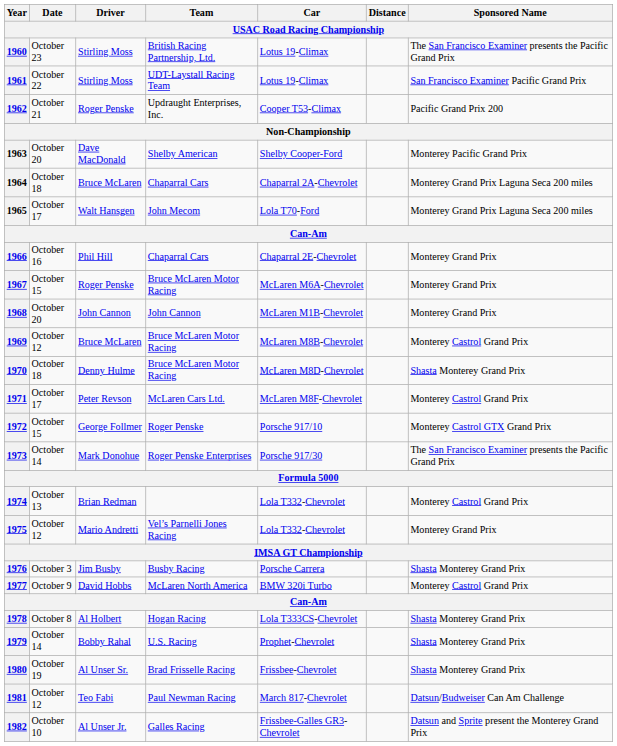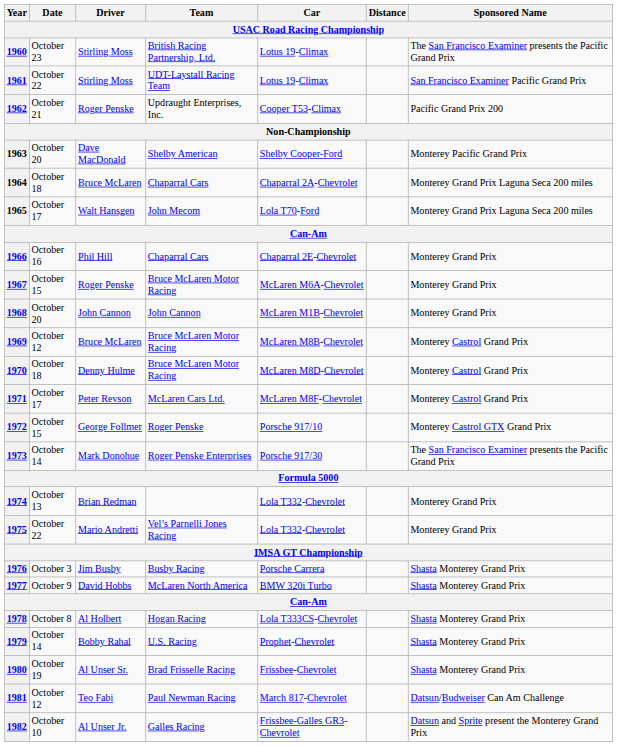1970 | Sponsored Name: Shasta Monterey Grand Prix -> Monterey Castrol Grand Prix
1974 | Sponsored Name: Monterey Castrol Grand Prix -> Monterey Grand Prix
1975 | Date: October 12 -> October 22
1977 | Sponsored Name: Monterey Castrol Grand Prix -> Shasta Monterey Grand Prix
